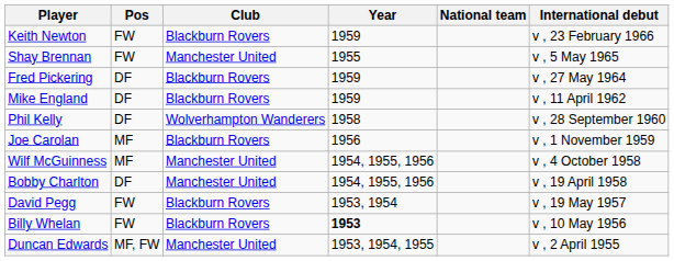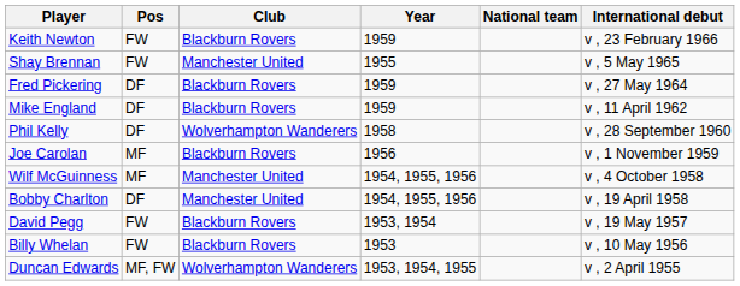Billy Whelan | Year: bold -> normal
Duncan Edwards | Club: Manchester United -> Wolverhampton Wanderers
